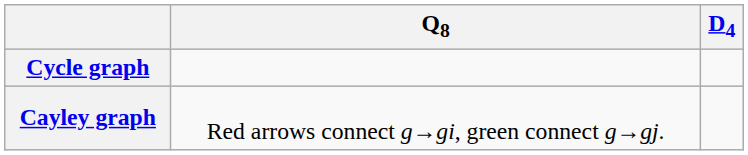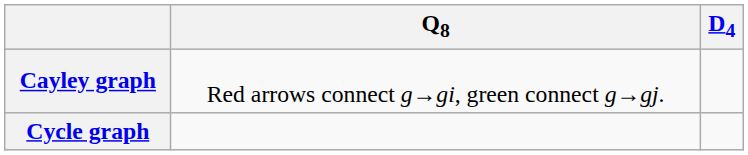rows swapped: Cayley graph <-> Cycle graph
